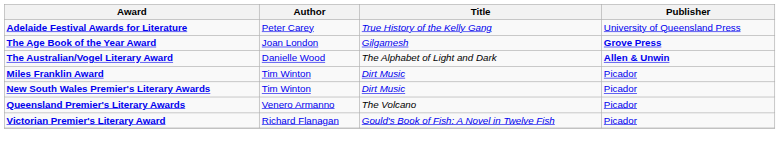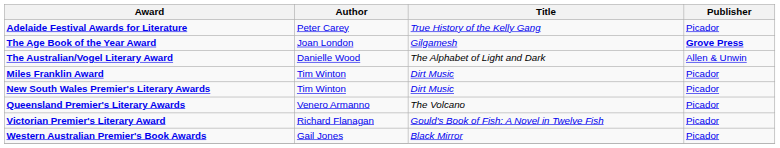Adelaide Festival Awards for Literature | Publisher: University of Queensland Press -> Picador
The Australian/Vogel Literary Award | Publisher: bold -> normal
+ row: Western Australian Premier's Book Awards | Gail Jones | Black Mirror | Picador
